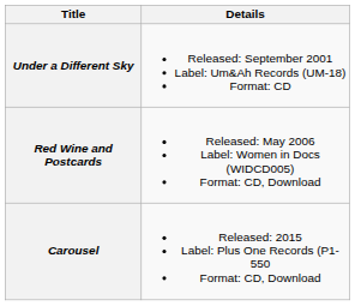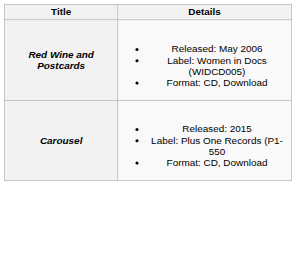- row: Under a Different Sky | Released: September 2001 Label: Um&Ah Records (UM-18) Format: CD
